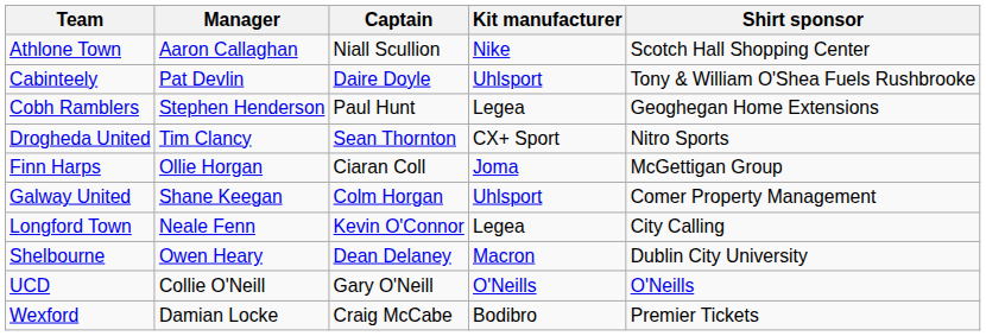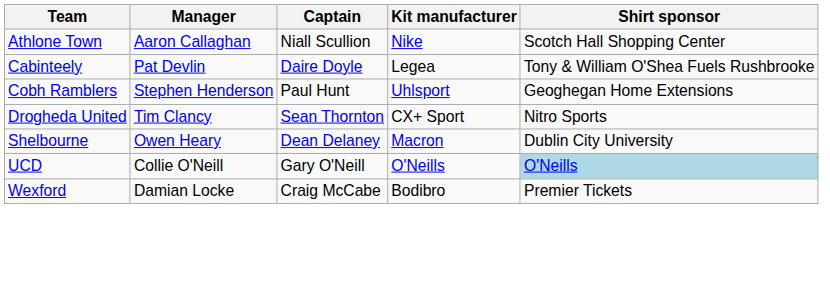Cabinteely | Kit manufacturer: Uhlsport -> Legea
Cobh Ramblers | Kit manufacturer: Legea -> Uhlsport
- row: Finn Harps | Ollie Horgan | Ciaran Coll | Joma | McGettigan Group
- row: Galway United | Shane Keegan | Colm Horgan | Uhlsport | Comer Property Management
- row: Longford Town | Neale Fenn | Kevin O'Connor | Legea | City Calling
UCD | Shirt sponsor: no background -> lightblue background
